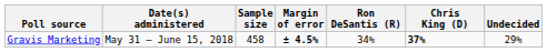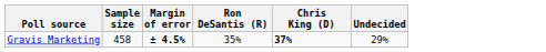- column: Date(s) administered | May 31 – June 15, 2018
Gravis Marketing | Ron DeSantis (R): 34% -> 35%
